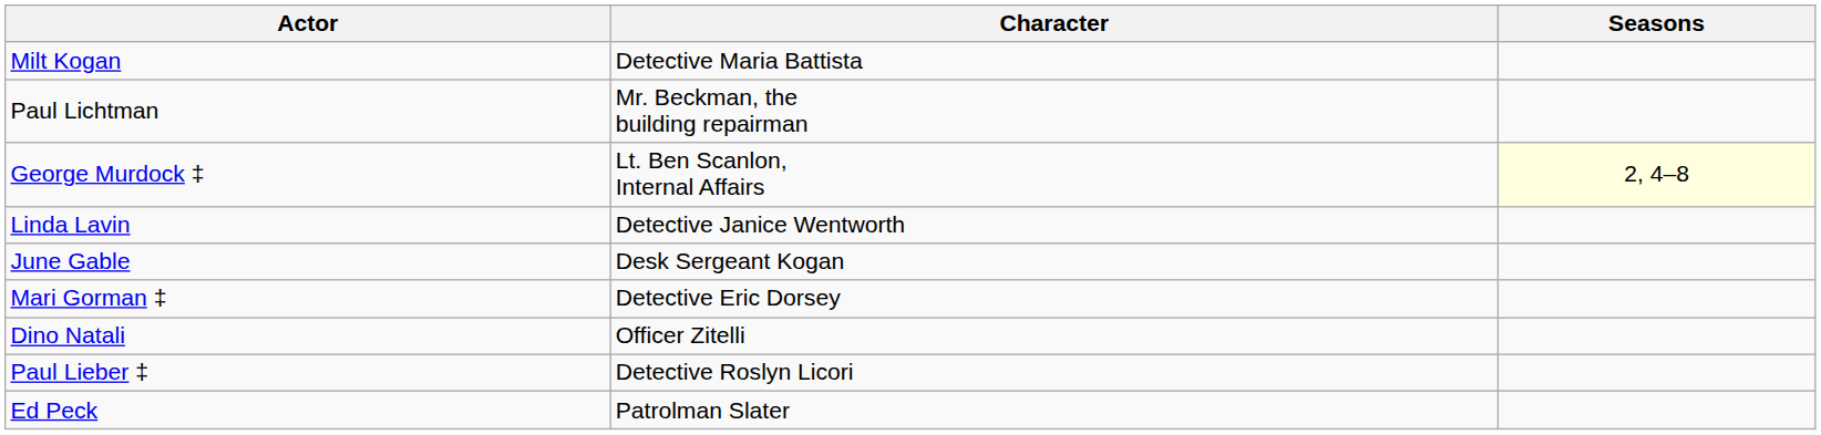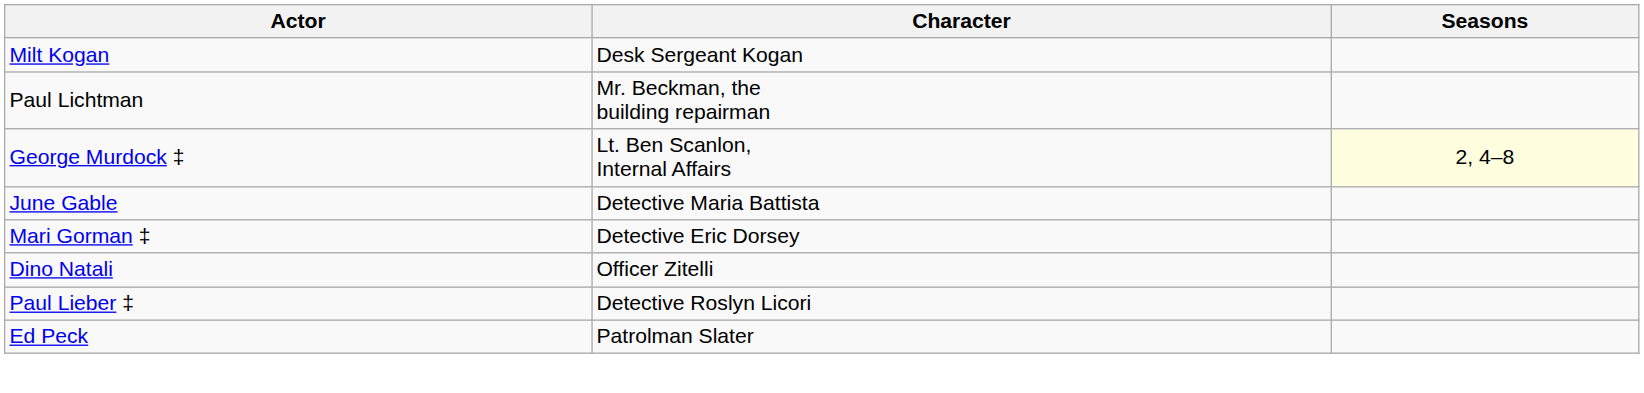Milt Kogan | Character: Detective Maria Battista -> Desk Sergeant Kogan
- row: Linda Lavin | Detective Janice Wentworth
June Gable | Character: Desk Sergeant Kogan -> Detective Maria Battista
